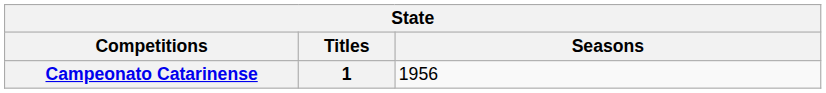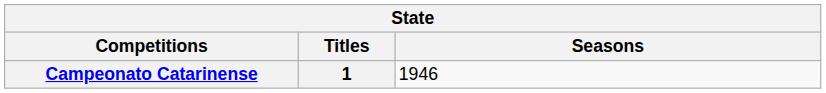Campeonato Catarinense | Seasons: 1956 -> 1946
